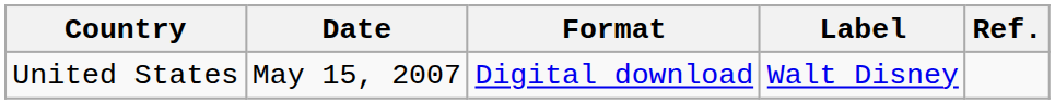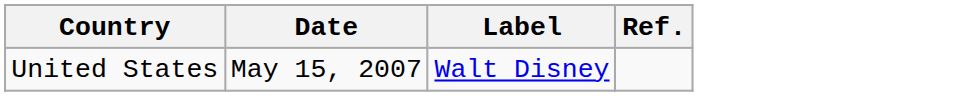- column: Format | Digital download
